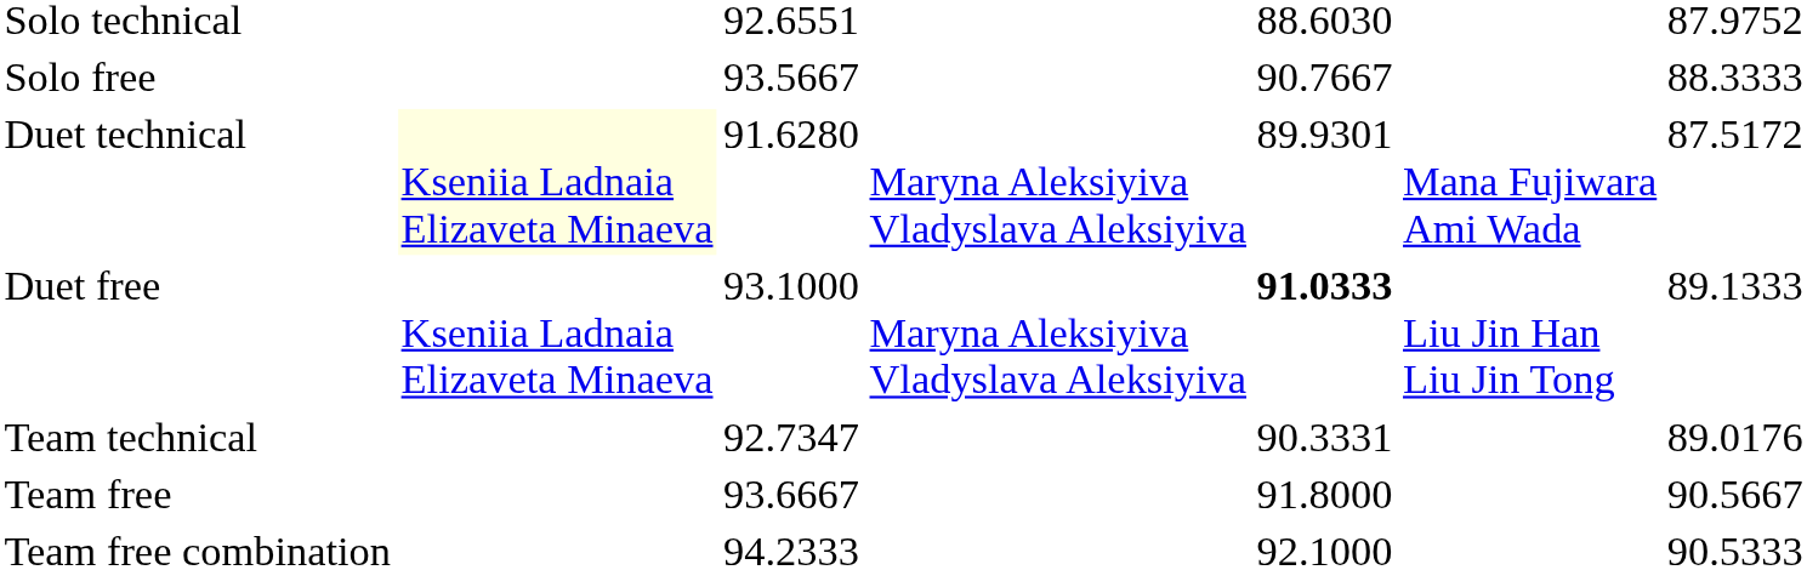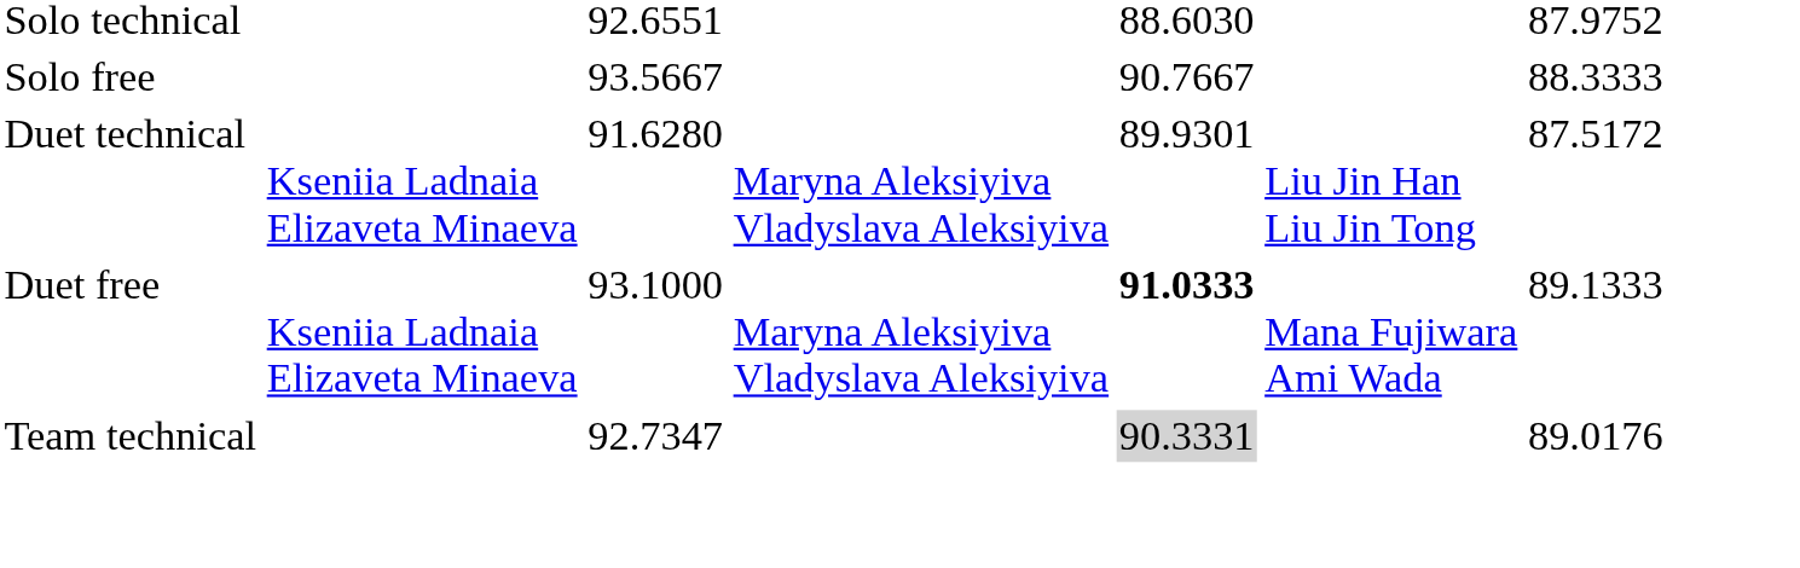Duet technical | column 2: lightyellow background -> no background
Duet technical | column 6: Mana Fujiwara Ami Wada -> Liu Jin Han Liu Jin Tong
Duet free | column 6: Liu Jin Han Liu Jin Tong -> Mana Fujiwara Ami Wada
Team technical | column 5: no background -> lightgrey background
- row: Team free | 93.6667 | 91.8000 | 90.5667
- row: Team free combination | 94.2333 | 92.1000 | 90.5333
